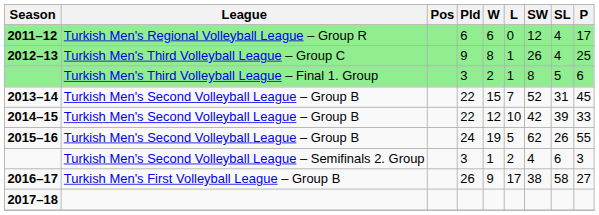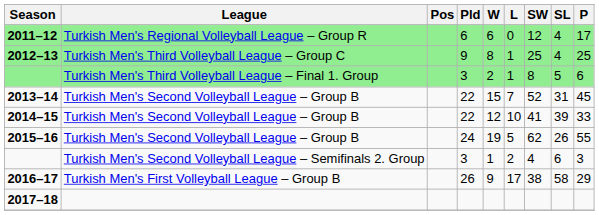2012–13 | SW: 26 -> 25
2014–15 | SW: 42 -> 41
2016–17 | P: 27 -> 29
